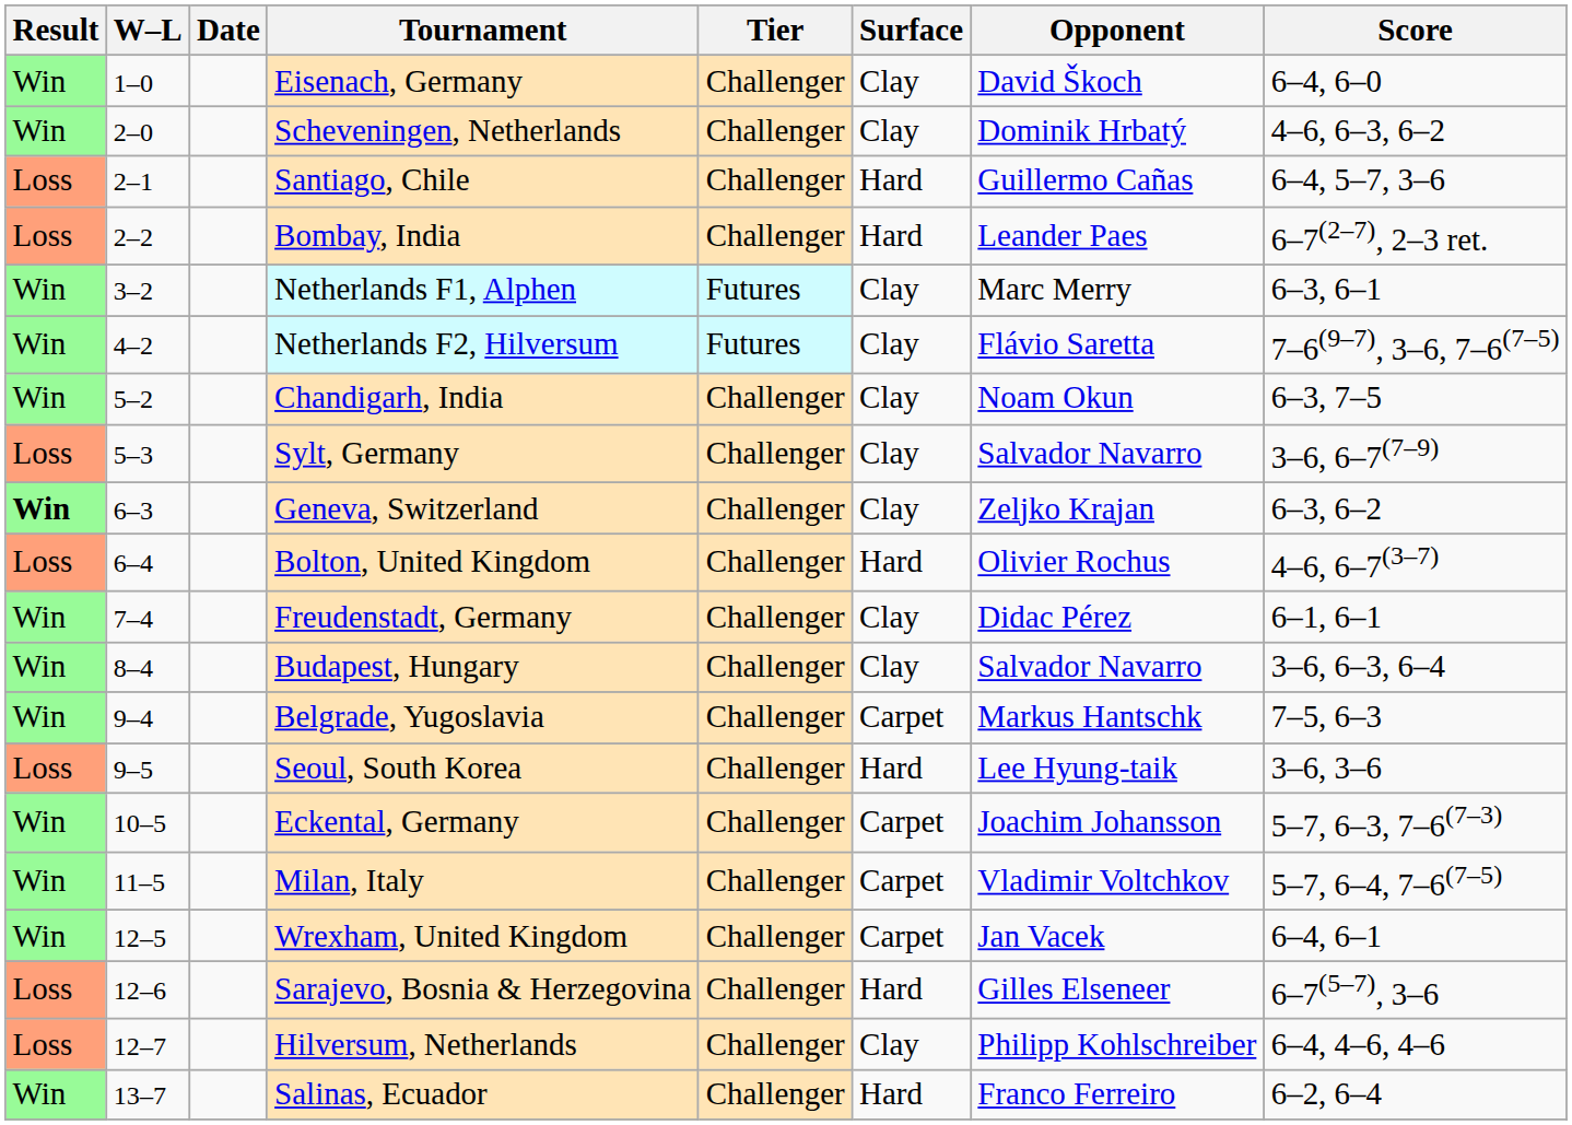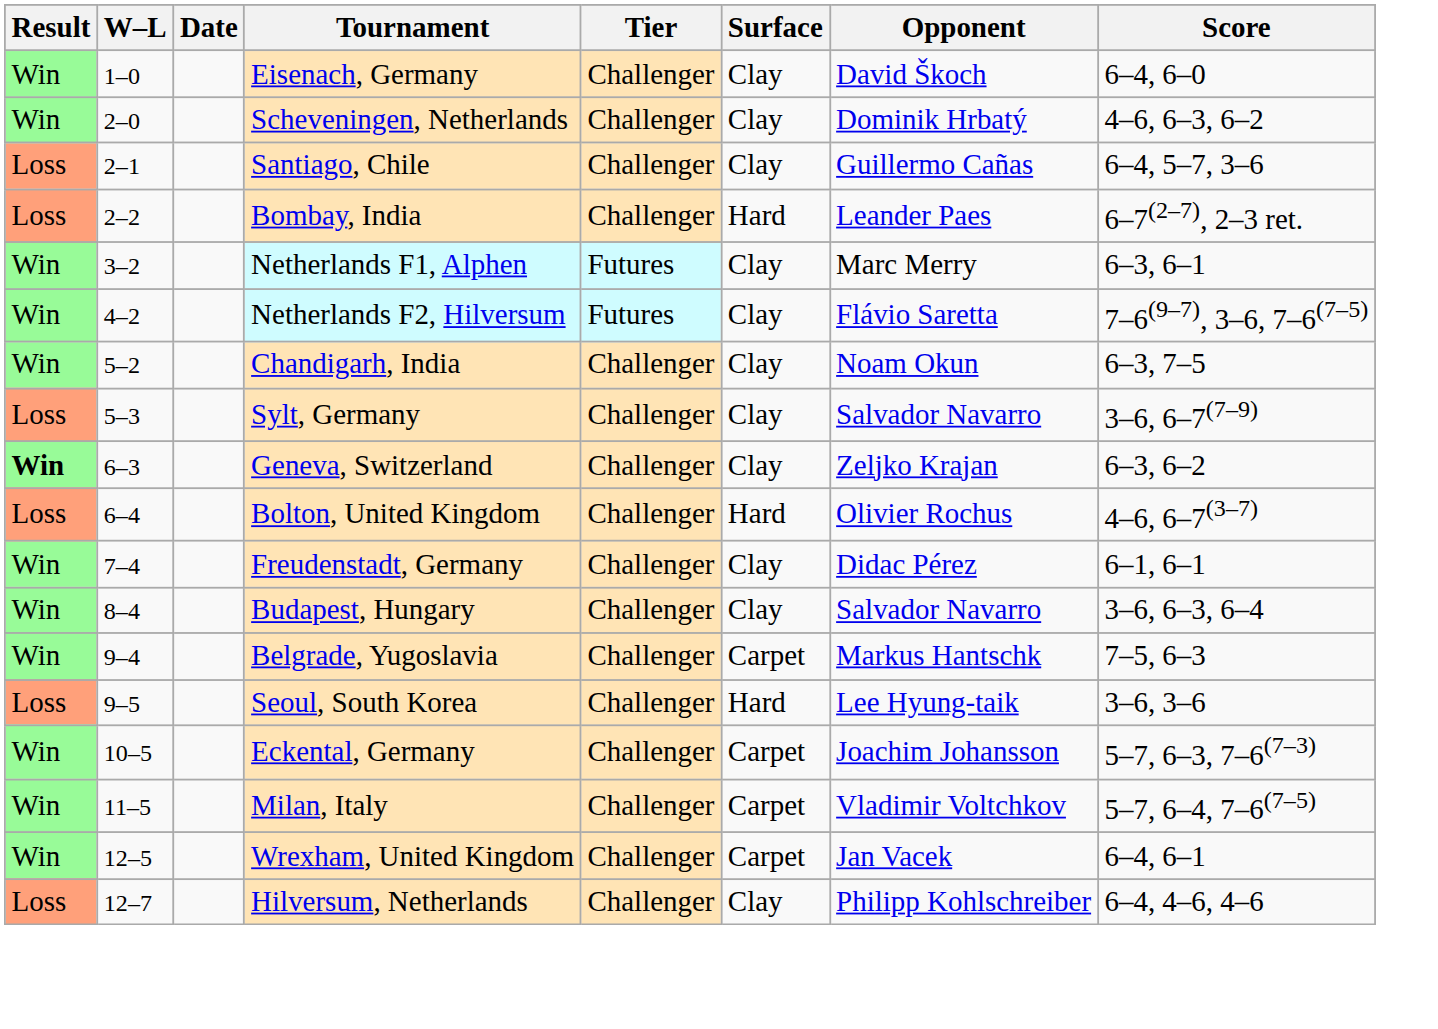Santiago, Chile | Surface: Hard -> Clay
- row: Loss | 12–6 | Sarajevo, Bosnia & Herzegovina | Challenger | Hard | Gilles Elseneer | 6–7(5–7), 3–6
- row: Win | 13–7 | Salinas, Ecuador | Challenger | Hard | Franco Ferreiro | 6–2, 6–4
